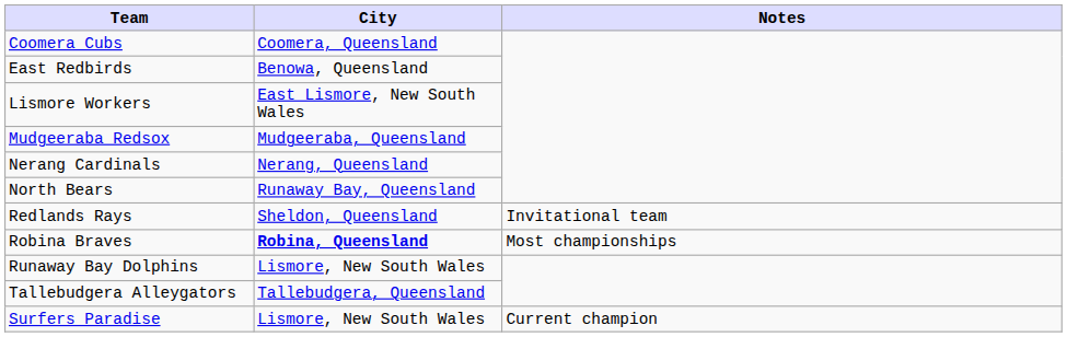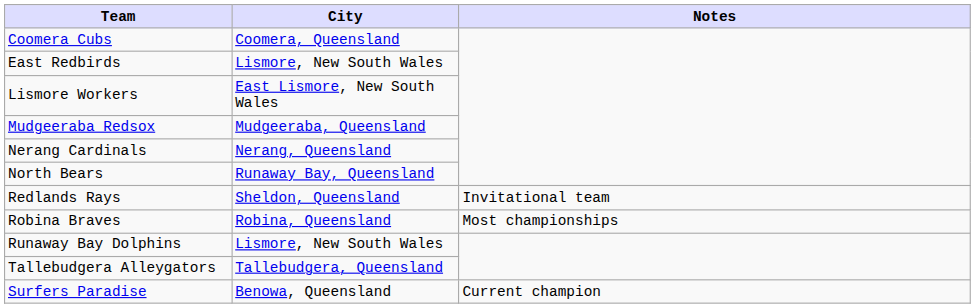East Redbirds | City: Benowa, Queensland -> Lismore, New South Wales
Robina Braves | City: bold -> normal
Surfers Paradise | City: Lismore, New South Wales -> Benowa, Queensland
